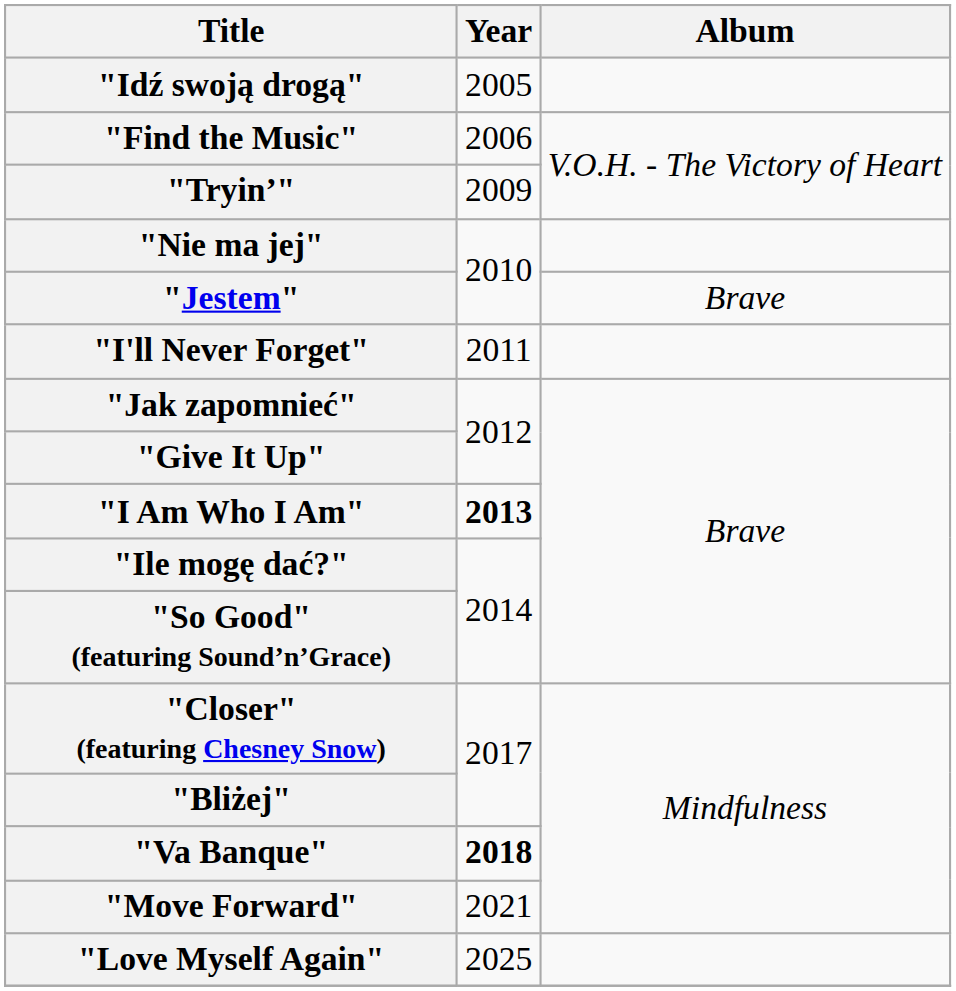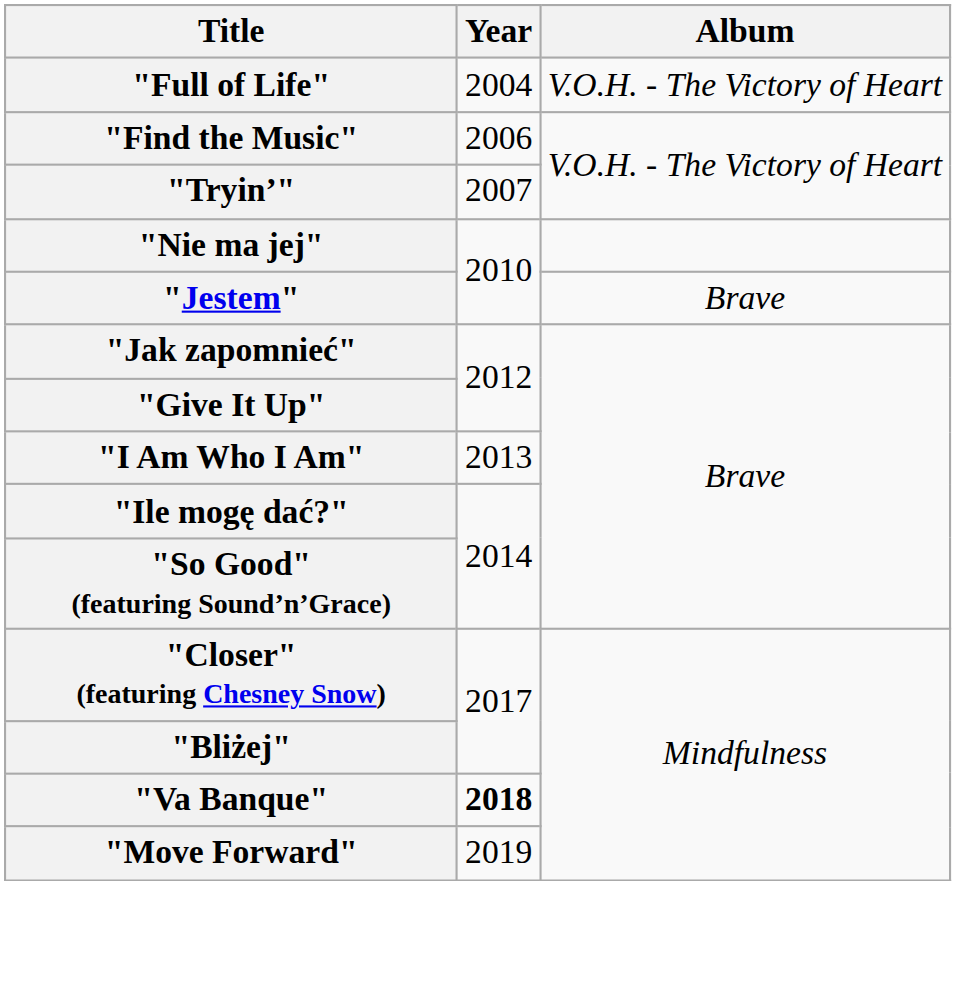+ row: "Full of Life" | 2004 | V.O.H. - The Victory of Heart
- row: "Idź swoją drogą" | 2005
"Tryin’" | Year: 2009 -> 2007
- row: "I'll Never Forget" | 2011
"I Am Who I Am" | Year: bold -> normal
"Move Forward" | Year: 2021 -> 2019
- row: "Love Myself Again" | 2025
